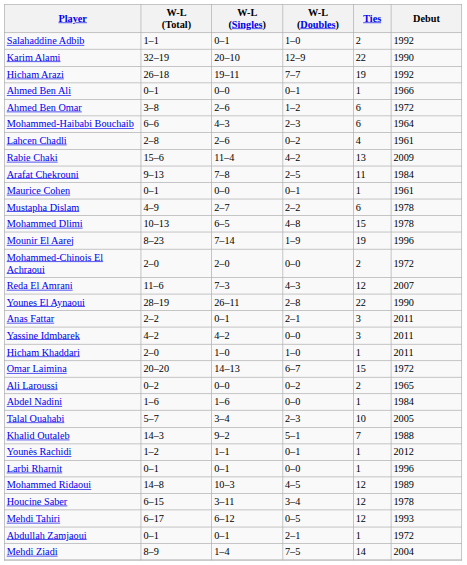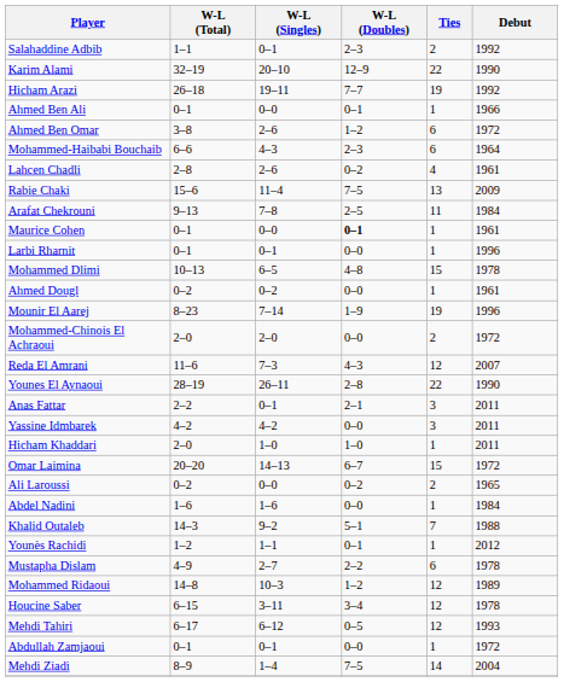Salahaddine Adbib | W-L (Doubles): 1–0 -> 2–3
Rabie Chaki | W-L (Doubles): 4–2 -> 7–5
Maurice Cohen | W-L (Doubles): normal -> bold
rows swapped: Mustapha Dislam <-> Larbi Rharnit
+ row: Ahmed Dougl | 0–2 | 0–2 | 0–0 | 1 | 1961
- row: Talal Ouahabi | 5–7 | 3–4 | 2–3 | 10 | 2005
Mohammed Ridaoui | W-L (Doubles): 4–5 -> 1–2
Abdullah Zamjaoui | W-L (Doubles): 2–1 -> 0–0
